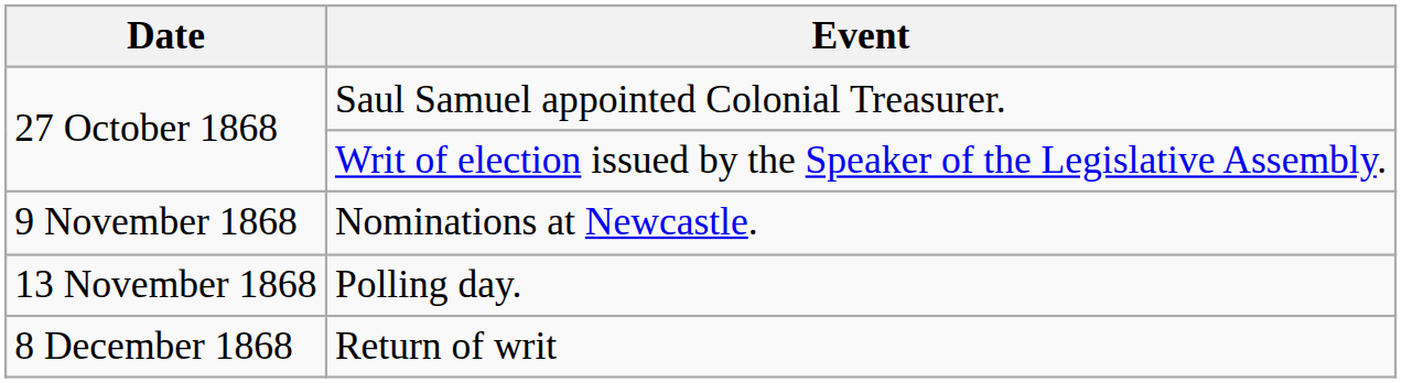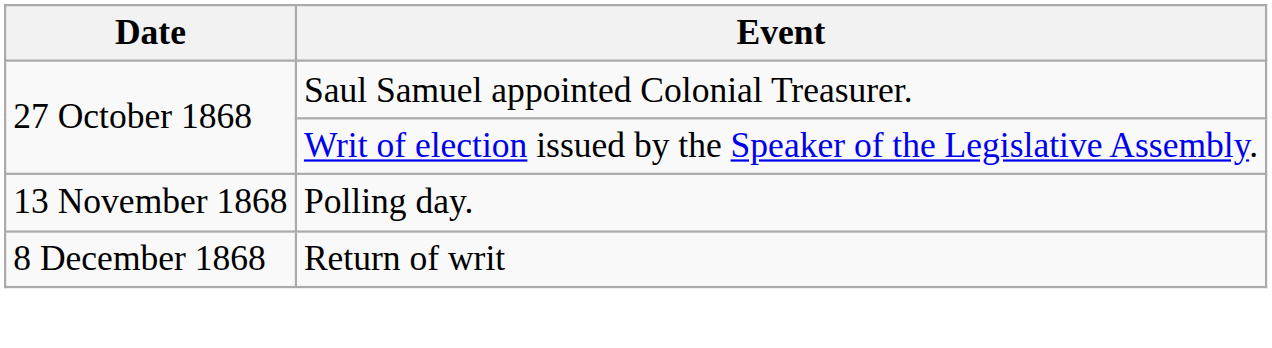- row: 9 November 1868 | Nominations at Newcastle.
